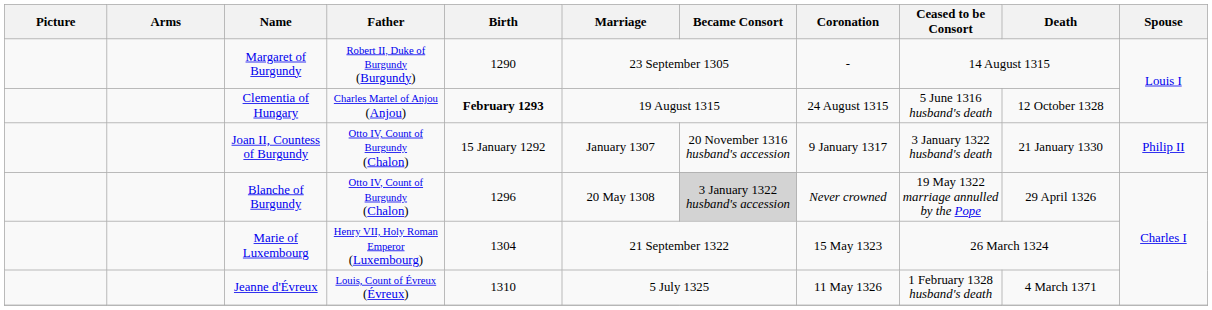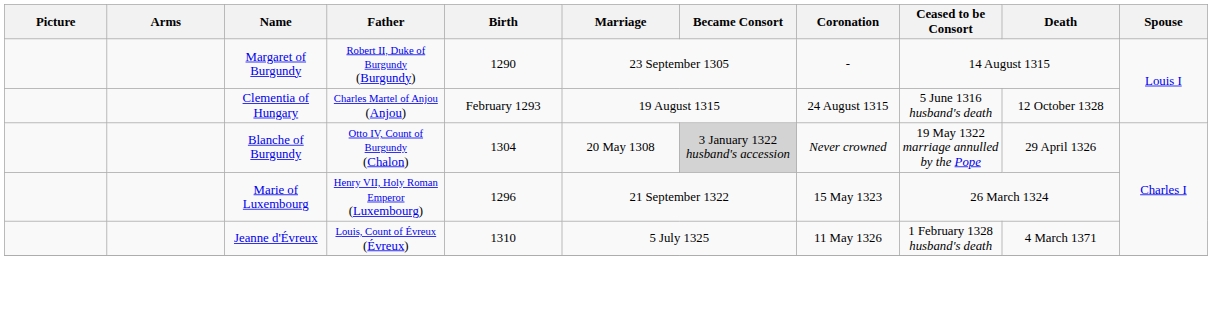Clementia of Hungary | Birth: bold -> normal
- row: Joan II, Countess of Burgundy | Otto IV, Count of Burgundy (Chalon) | 15 January 1292 | January 1307 | 20 November 1316 husband's accession | 9 January 1317 | 3 January 1322 husband's death | 21 January 1330 | Philip II
Blanche of Burgundy | Birth: 1296 -> 1304
Marie of Luxembourg | Birth: 1304 -> 1296
